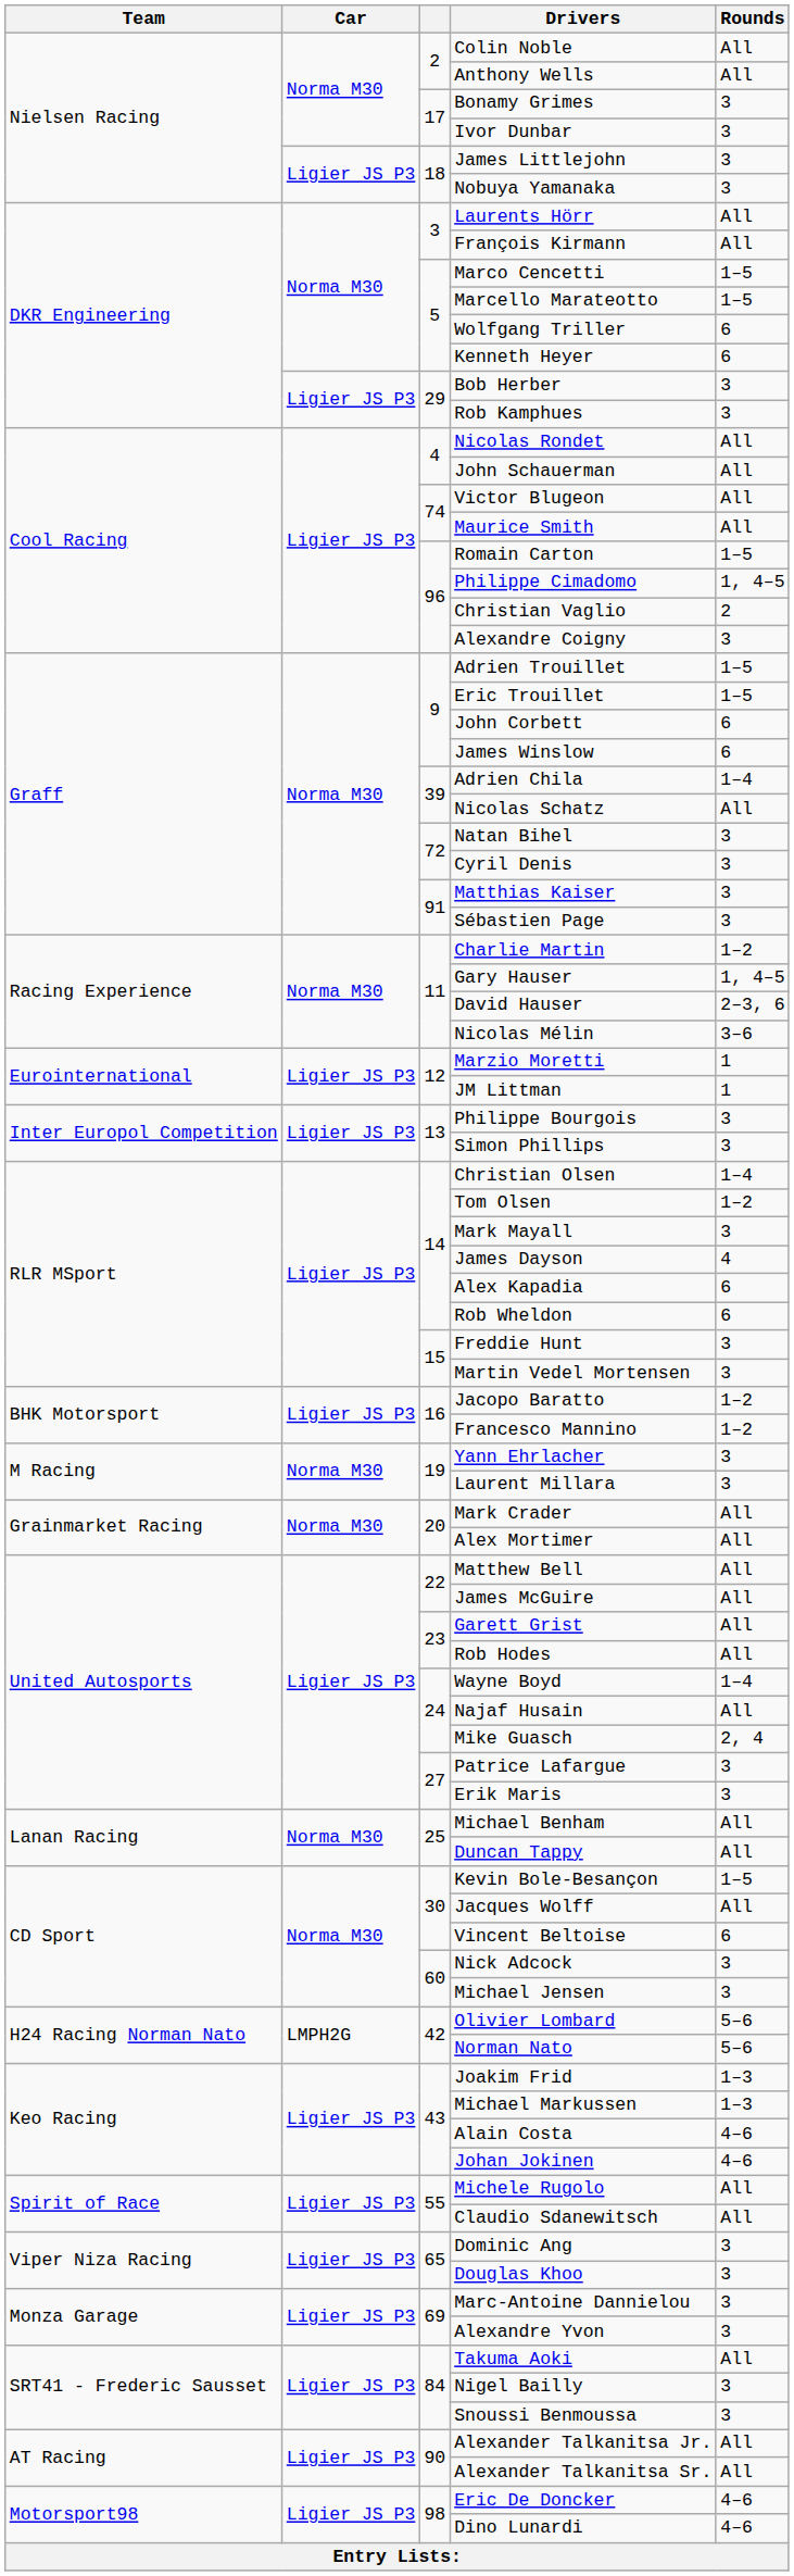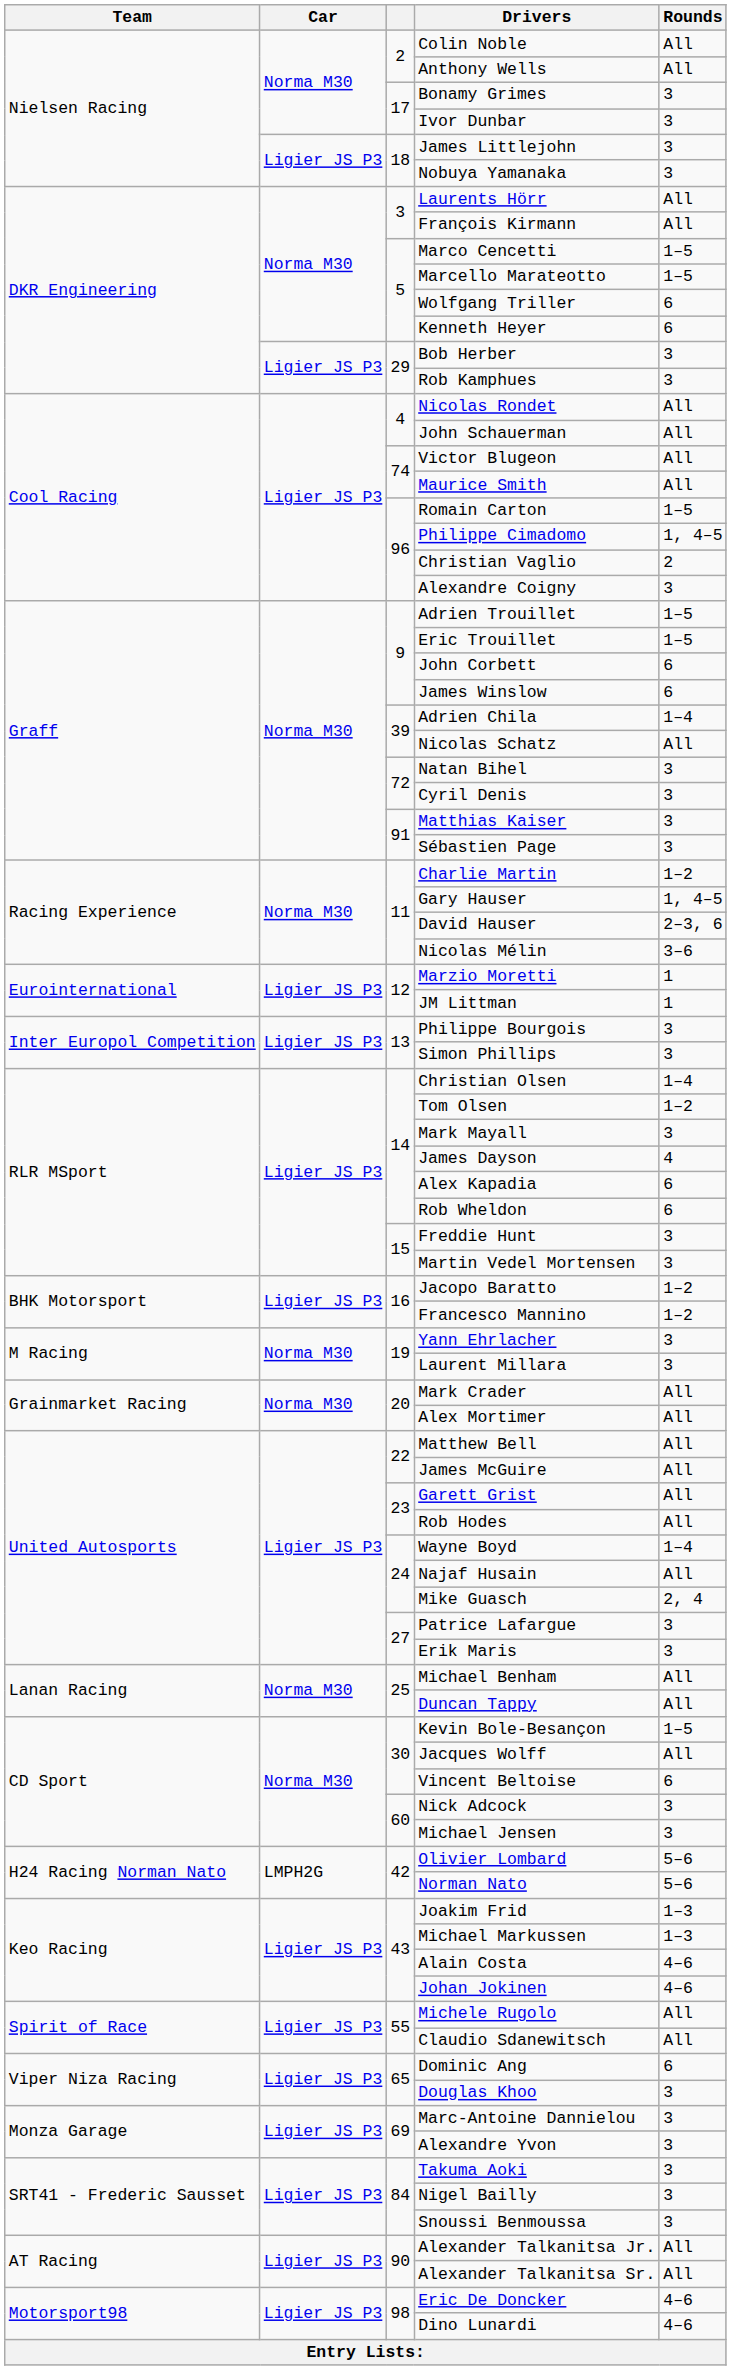Dominic Ang | Rounds: 3 -> 6
Takuma Aoki | Rounds: All -> 3
